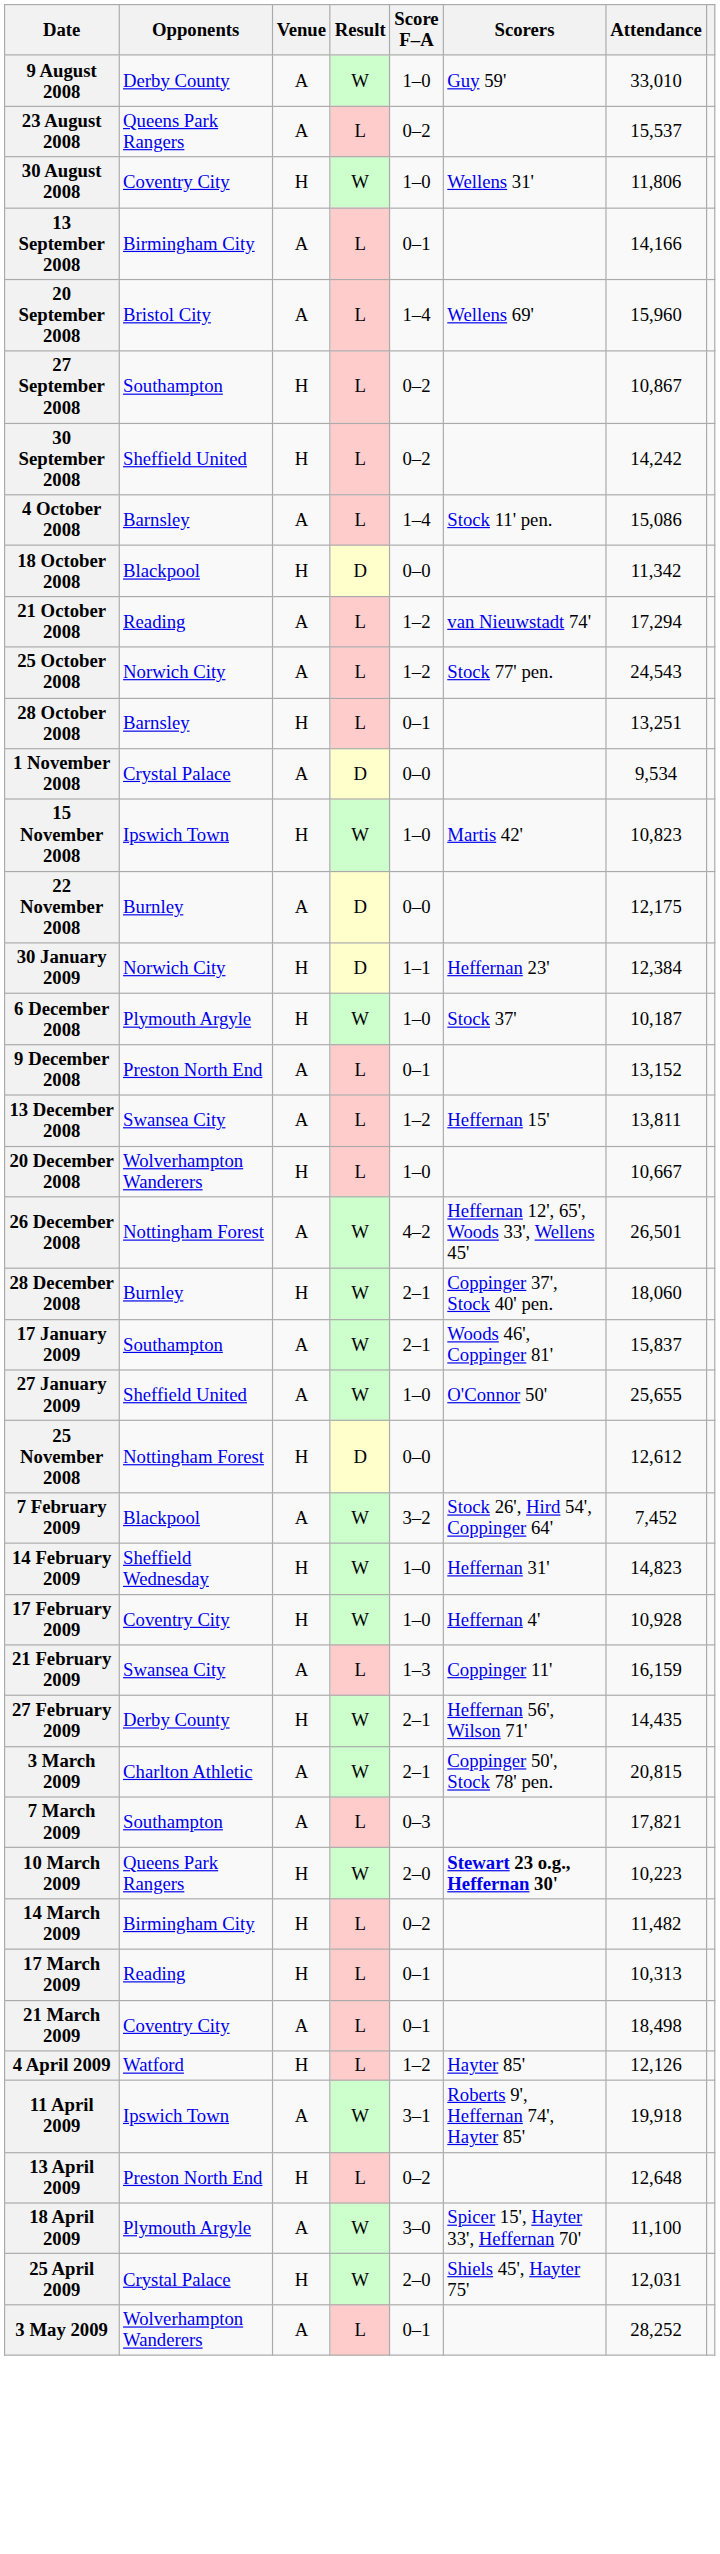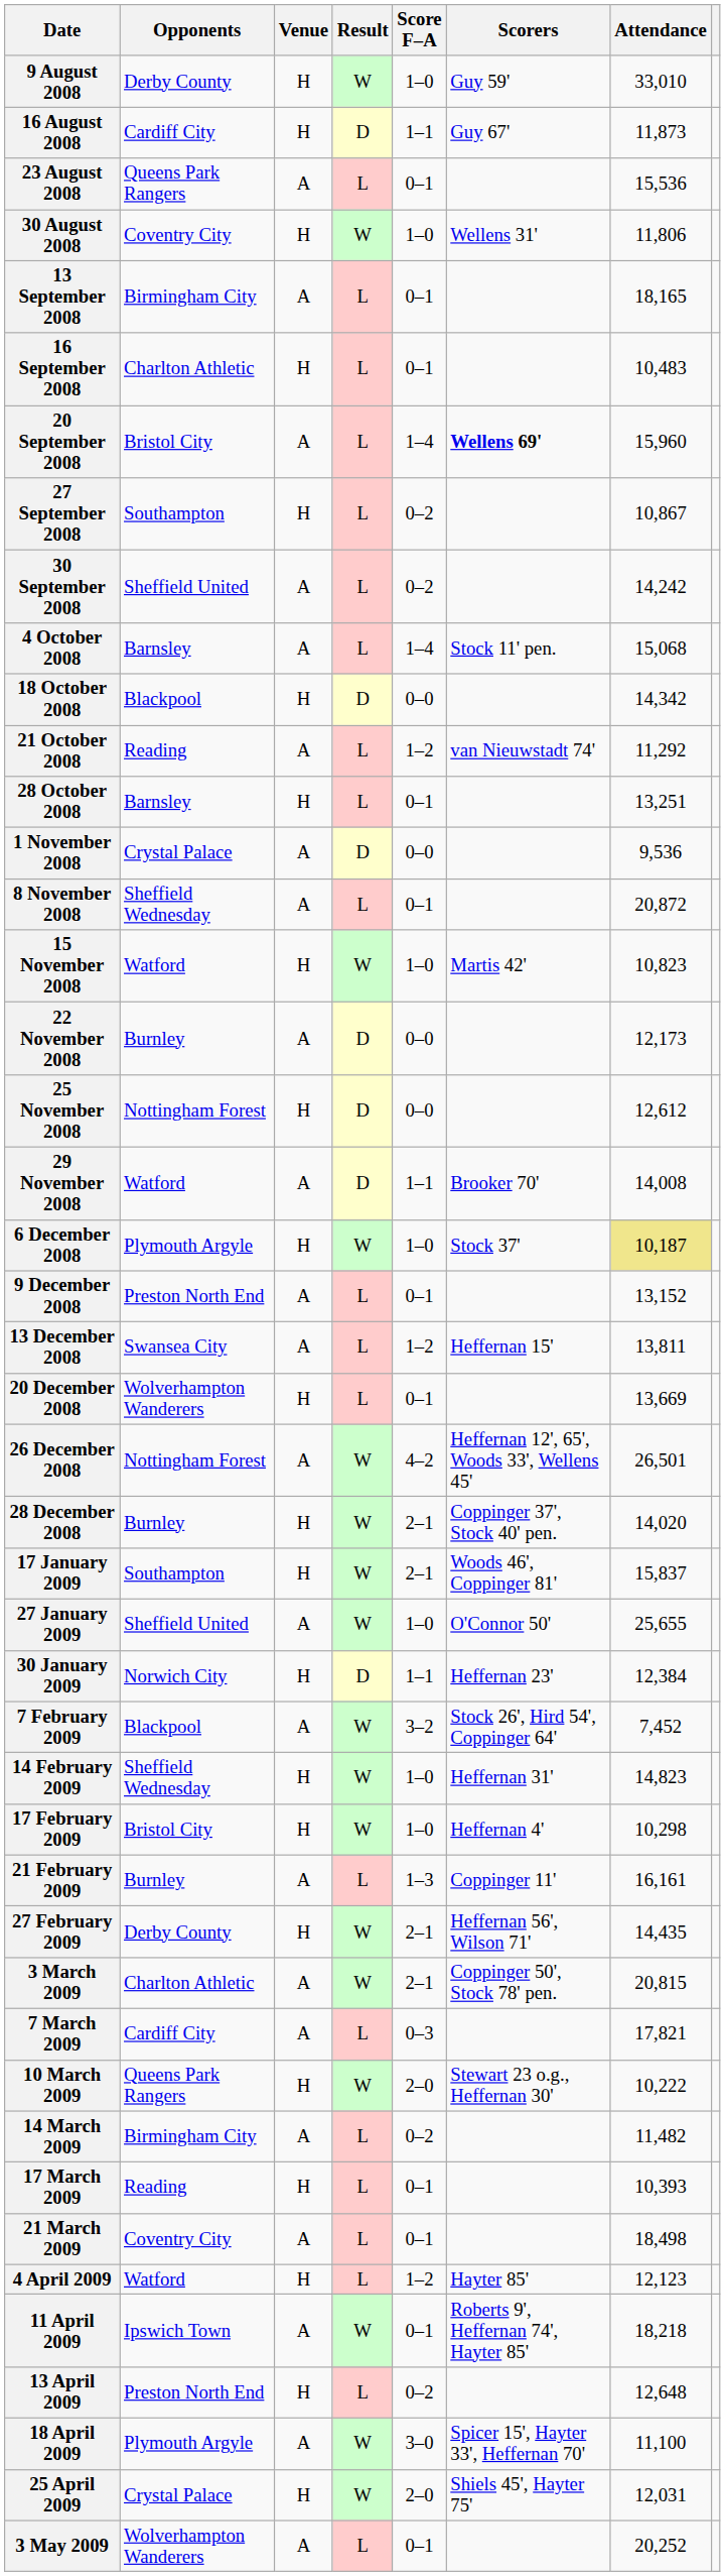9 August 2008 | Venue: A -> H
+ row: 16 August 2008 | Cardiff City | H | D | 1–1 | Guy 67' | 11,873
23 August 2008 | Score F–A: 0–2 -> 0–1
23 August 2008 | Attendance: 15,537 -> 15,536
13 September 2008 | Attendance: 14,166 -> 18,165
+ row: 16 September 2008 | Charlton Athletic | H | L | 0–1 | 10,483
20 September 2008 | Scorers: normal -> bold
30 September 2008 | Venue: H -> A
4 October 2008 | Attendance: 15,086 -> 15,068
18 October 2008 | Attendance: 11,342 -> 14,342
21 October 2008 | Attendance: 17,294 -> 11,292
- row: 25 October 2008 | Norwich City | A | L | 1–2 | Stock 77' pen. | 24,543
1 November 2008 | Attendance: 9,534 -> 9,536
+ row: 8 November 2008 | Sheffield Wednesday | A | L | 0–1 | 20,872
15 November 2008 | Opponents: Ipswich Town -> Watford
22 November 2008 | Attendance: 12,175 -> 12,173
rows swapped: 25 November 2008 <-> 30 January 2009
+ row: 29 November 2008 | Watford | A | D | 1–1 | Brooker 70' | 14,008
6 December 2008 | Attendance: no background -> khaki background
20 December 2008 | Score F–A: 1–0 -> 0–1
20 December 2008 | Attendance: 10,667 -> 13,669
28 December 2008 | Attendance: 18,060 -> 14,020
17 January 2009 | Venue: A -> H
17 February 2009 | Opponents: Coventry City -> Bristol City
17 February 2009 | Attendance: 10,928 -> 10,298
21 February 2009 | Opponents: Swansea City -> Burnley
21 February 2009 | Attendance: 16,159 -> 16,161
7 March 2009 | Opponents: Southampton -> Cardiff City
10 March 2009 | Scorers: bold -> normal
10 March 2009 | Attendance: 10,223 -> 10,222
14 March 2009 | Venue: H -> A
17 March 2009 | Attendance: 10,313 -> 10,393
4 April 2009 | Attendance: 12,126 -> 12,123
11 April 2009 | Score F–A: 3–1 -> 0–1
11 April 2009 | Attendance: 19,918 -> 18,218
3 May 2009 | Attendance: 28,252 -> 20,252
